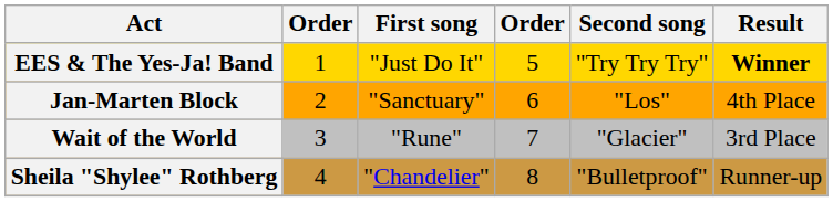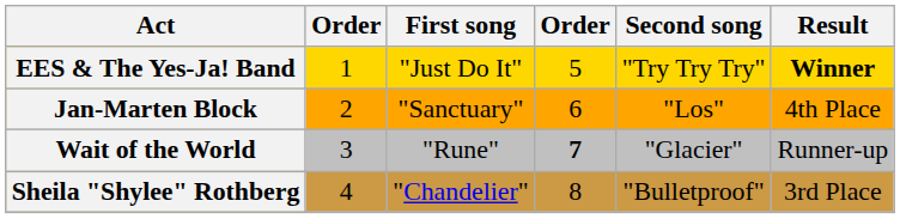Wait of the World | column 4: normal -> bold
Wait of the World | Result: 3rd Place -> Runner-up
Sheila "Shylee" Rothberg | Result: Runner-up -> 3rd Place
